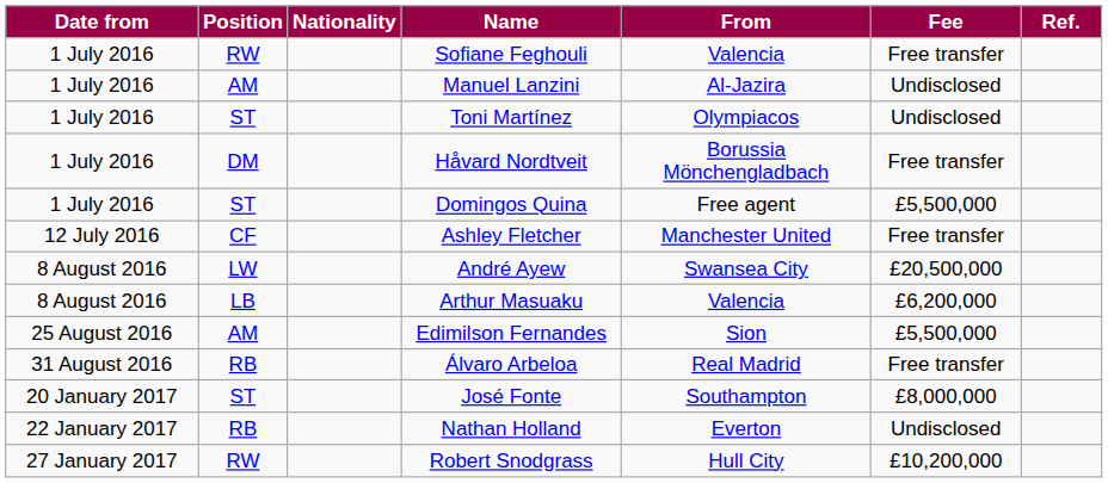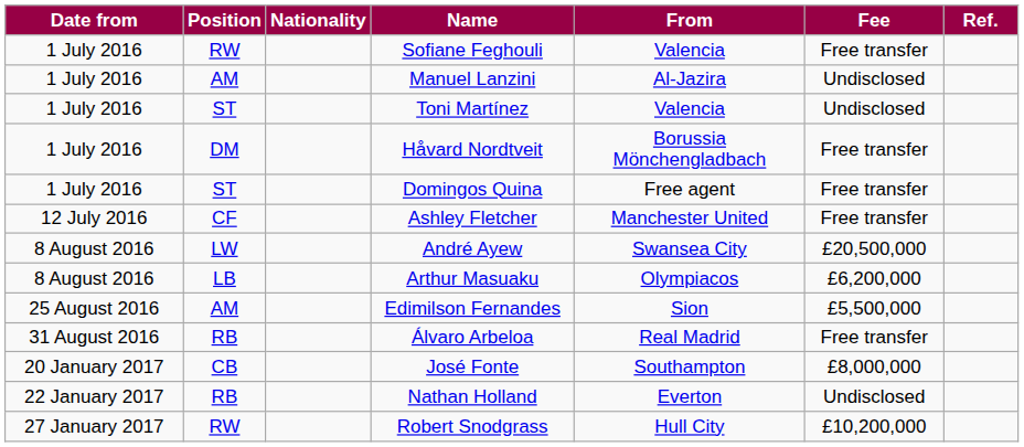Toni Martínez | From: Olympiacos -> Valencia
Domingos Quina | Fee: £5,500,000 -> Free transfer
Arthur Masuaku | From: Valencia -> Olympiacos
José Fonte | Position: ST -> CB
